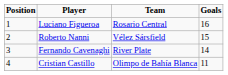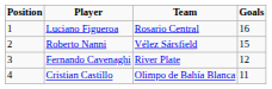Fernando Cavenaghi | Goals: 14 -> 12
